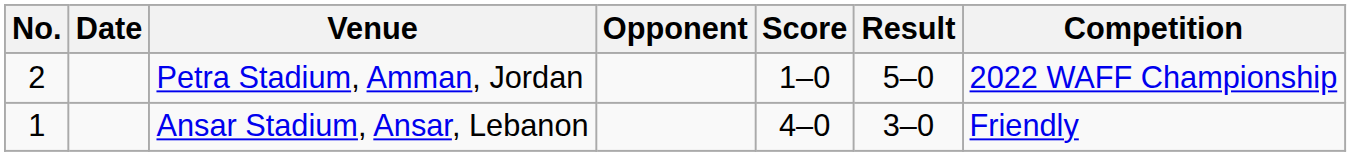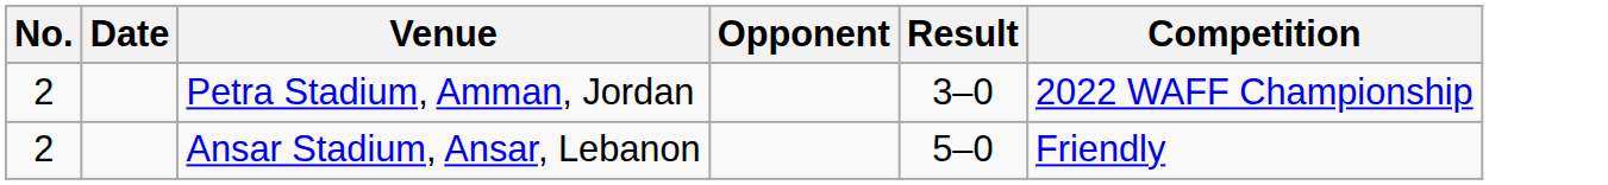- column: Score | 1–0 | 4–0
Petra Stadium, Amman, Jordan | Result: 5–0 -> 3–0
Ansar Stadium, Ansar, Lebanon | No.: 1 -> 2
Ansar Stadium, Ansar, Lebanon | Result: 3–0 -> 5–0
